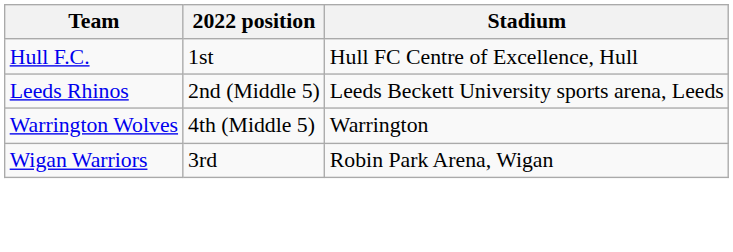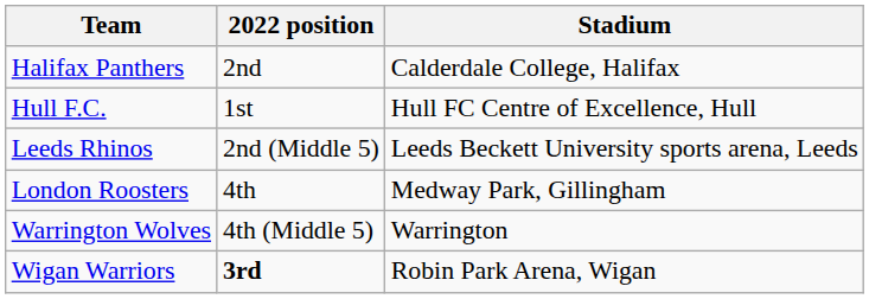+ row: Halifax Panthers | 2nd | Calderdale College, Halifax
+ row: London Roosters | 4th | Medway Park, Gillingham
Wigan Warriors | 2022 position: normal -> bold
